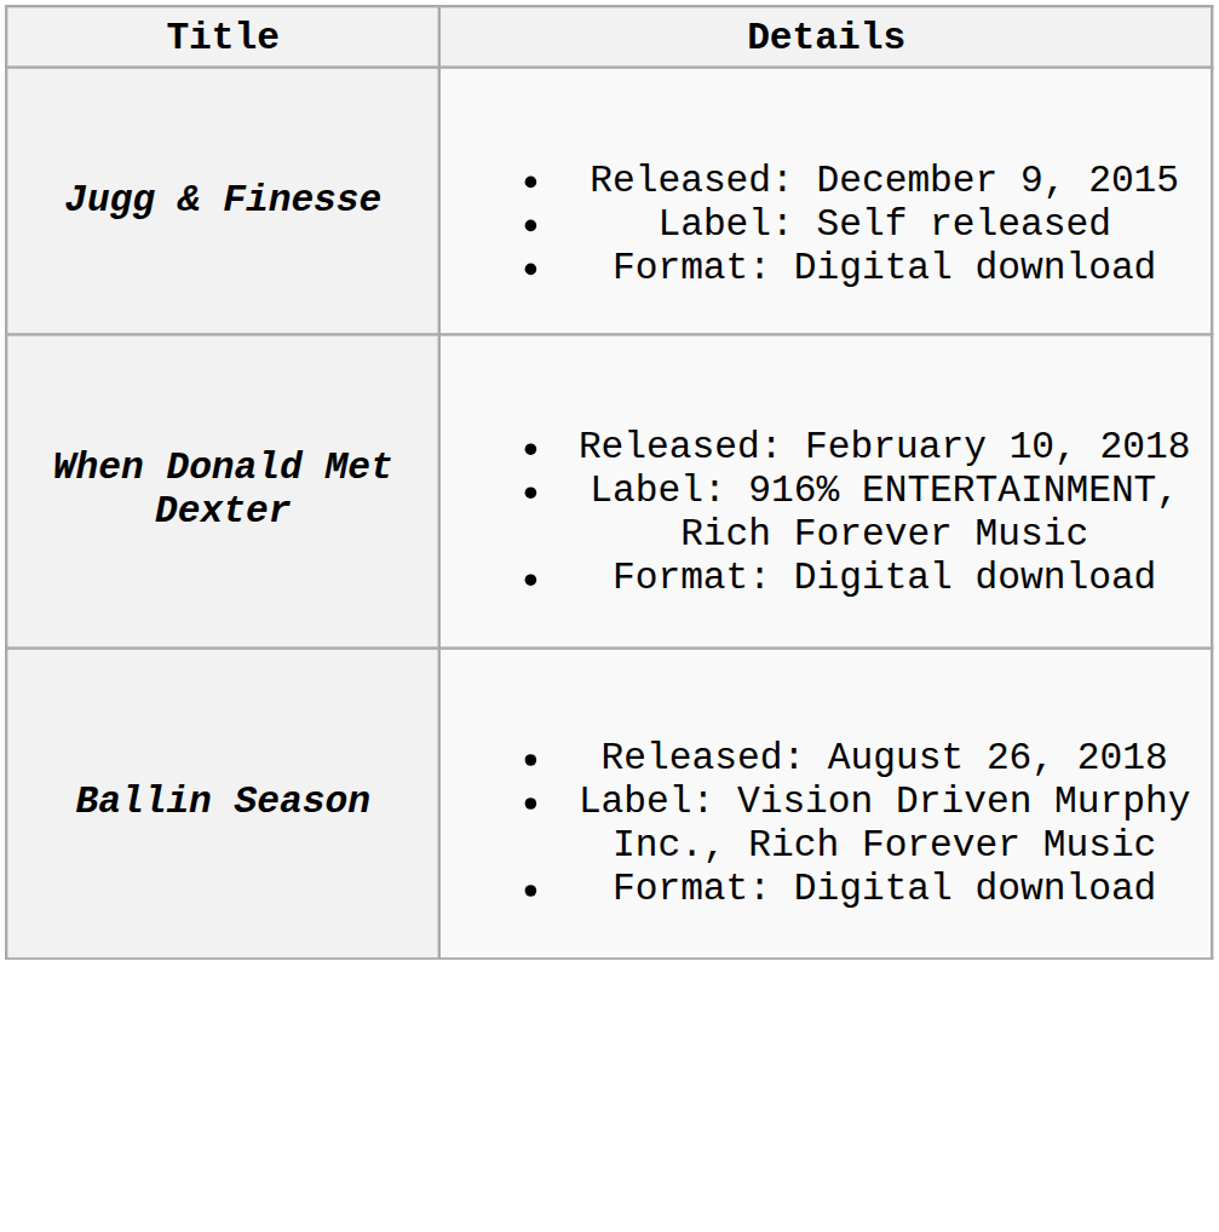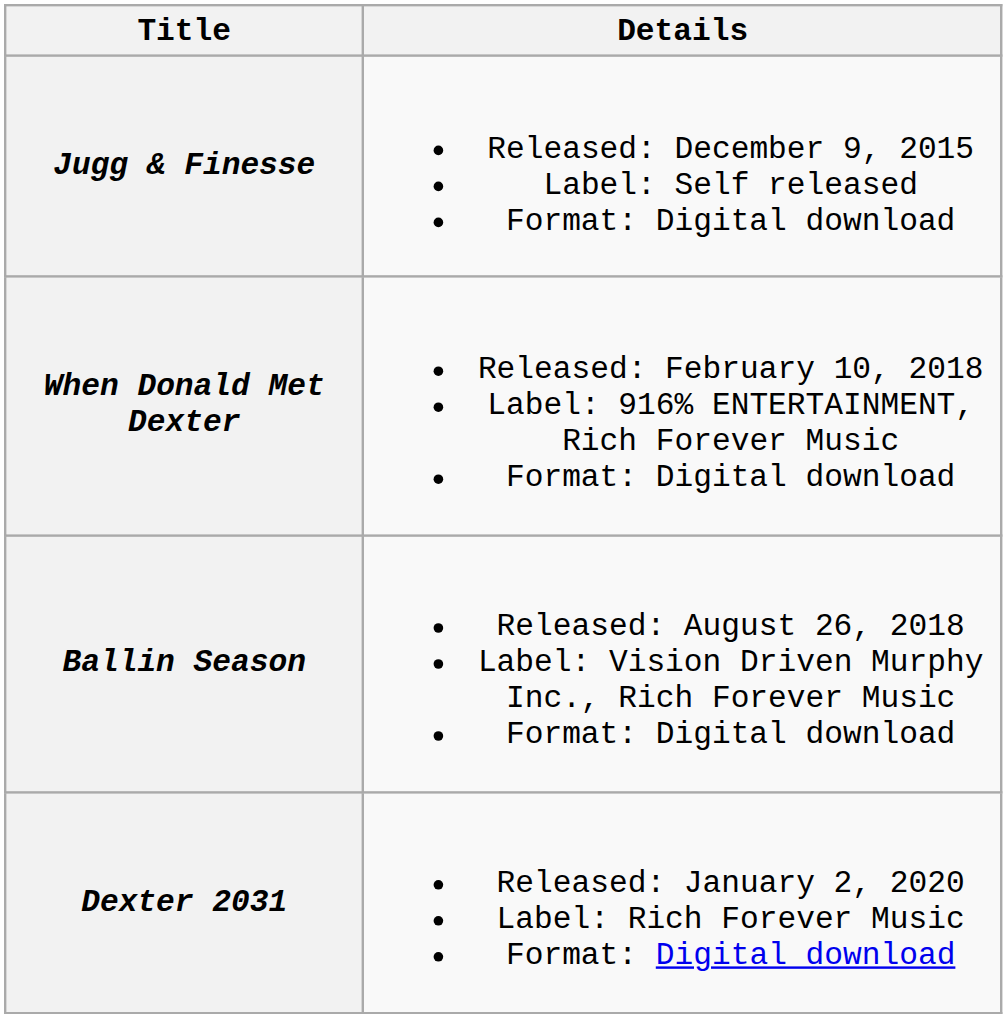+ row: Dexter 2031 | Released: January 2, 2020 Label: Rich Forever Music Format: Digital download
